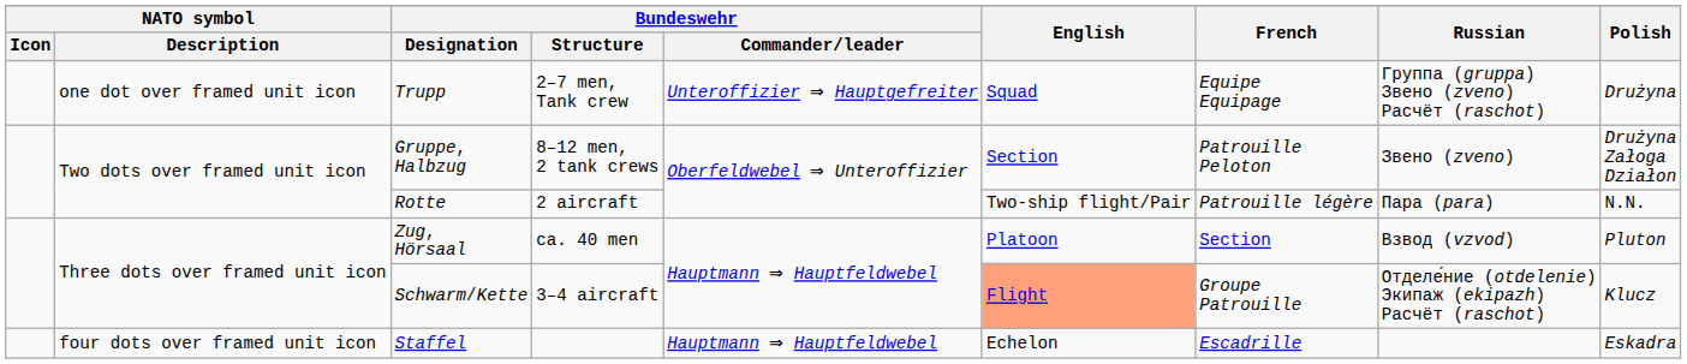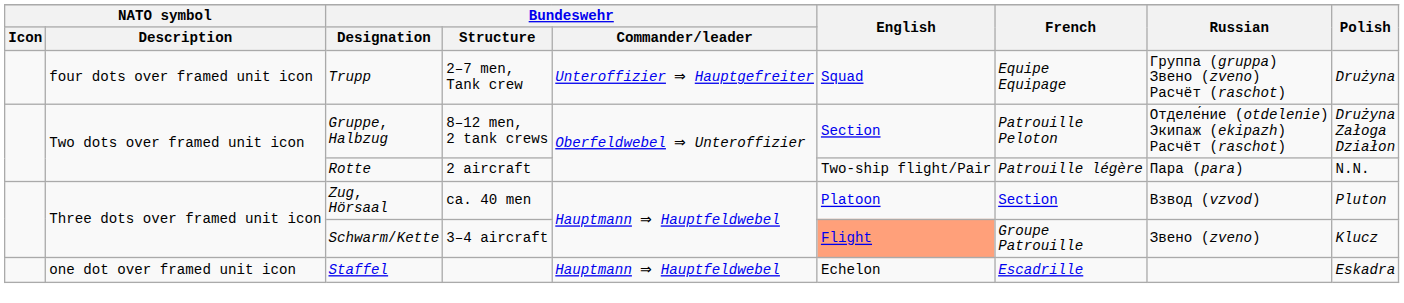Trupp | NATO symbol / Description: one dot over framed unit icon -> four dots over framed unit icon
Gruppe, Halbzug | Russian: Звено (zveno) -> Отделе́ние (otdelenie) Экипаж (ekipazh) Расчёт (raschot)
Schwarm/Kette | Russian: Отделе́ние (otdelenie) Экипаж (ekipazh) Расчёт (raschot) -> Звено (zveno)
Staffel | NATO symbol / Description: four dots over framed unit icon -> one dot over framed unit icon
